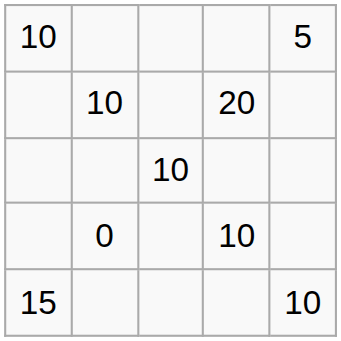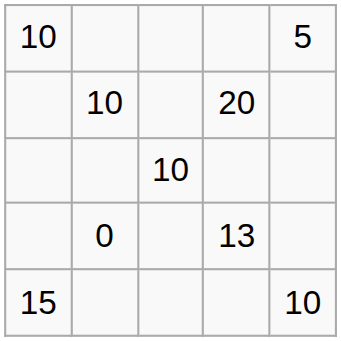0 | column 4: 10 -> 13
